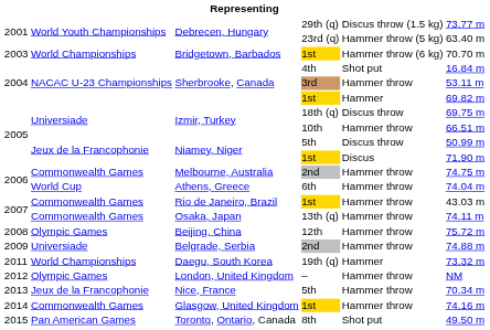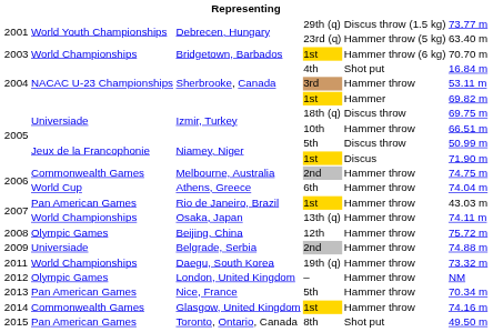Rio de Janeiro, Brazil | column 2: Commonwealth Games -> Pan American Games
Osaka, Japan | column 2: Commonwealth Games -> World Championships
Daegu, South Korea | column 5: Hammer -> Hammer throw
Nice, France | column 2: Jeux de la Francophonie -> Pan American Games
